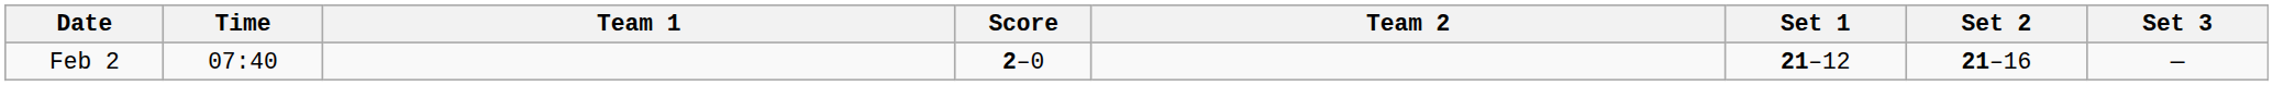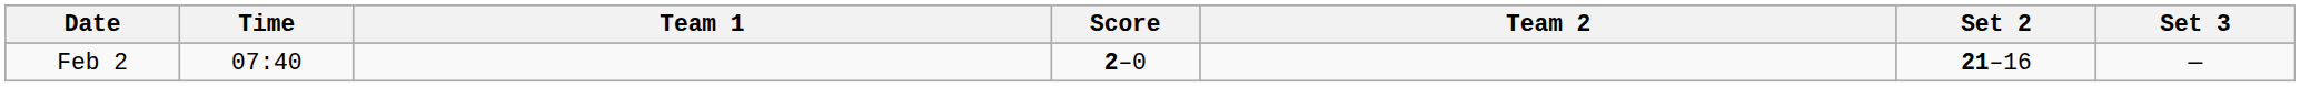- column: Set 1 | 21–12
